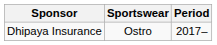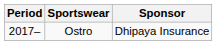columns swapped: Period <-> Sponsor
